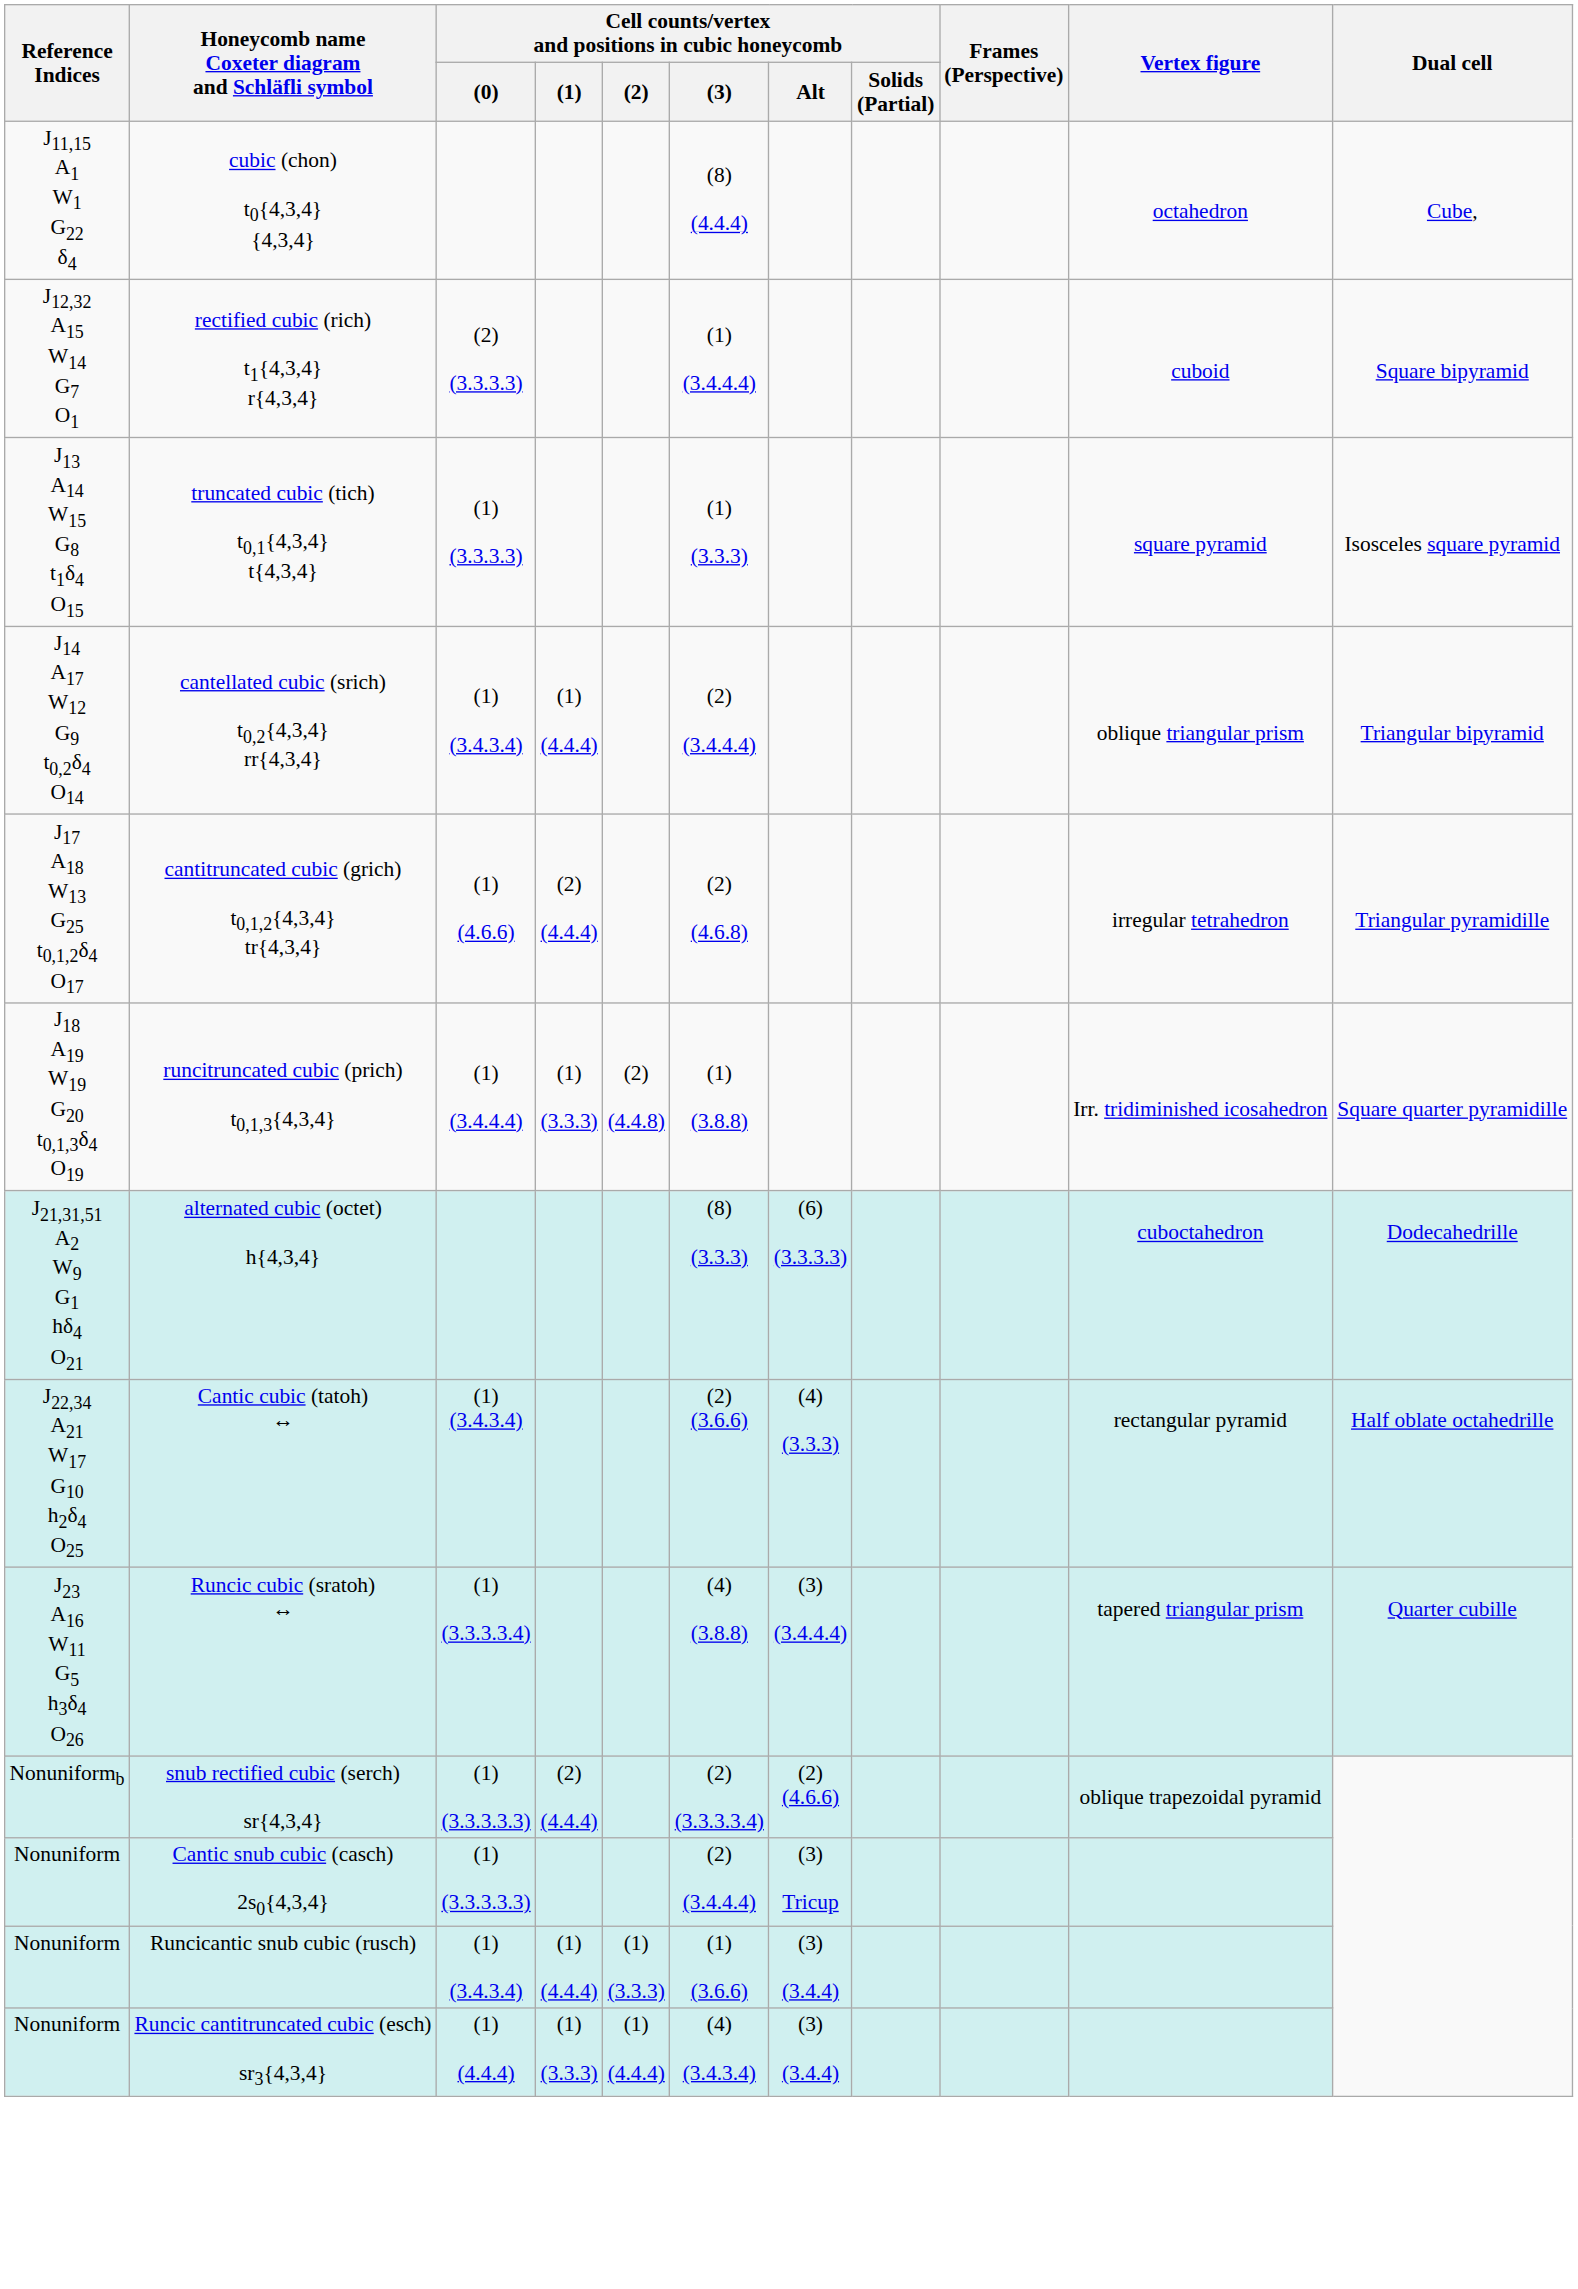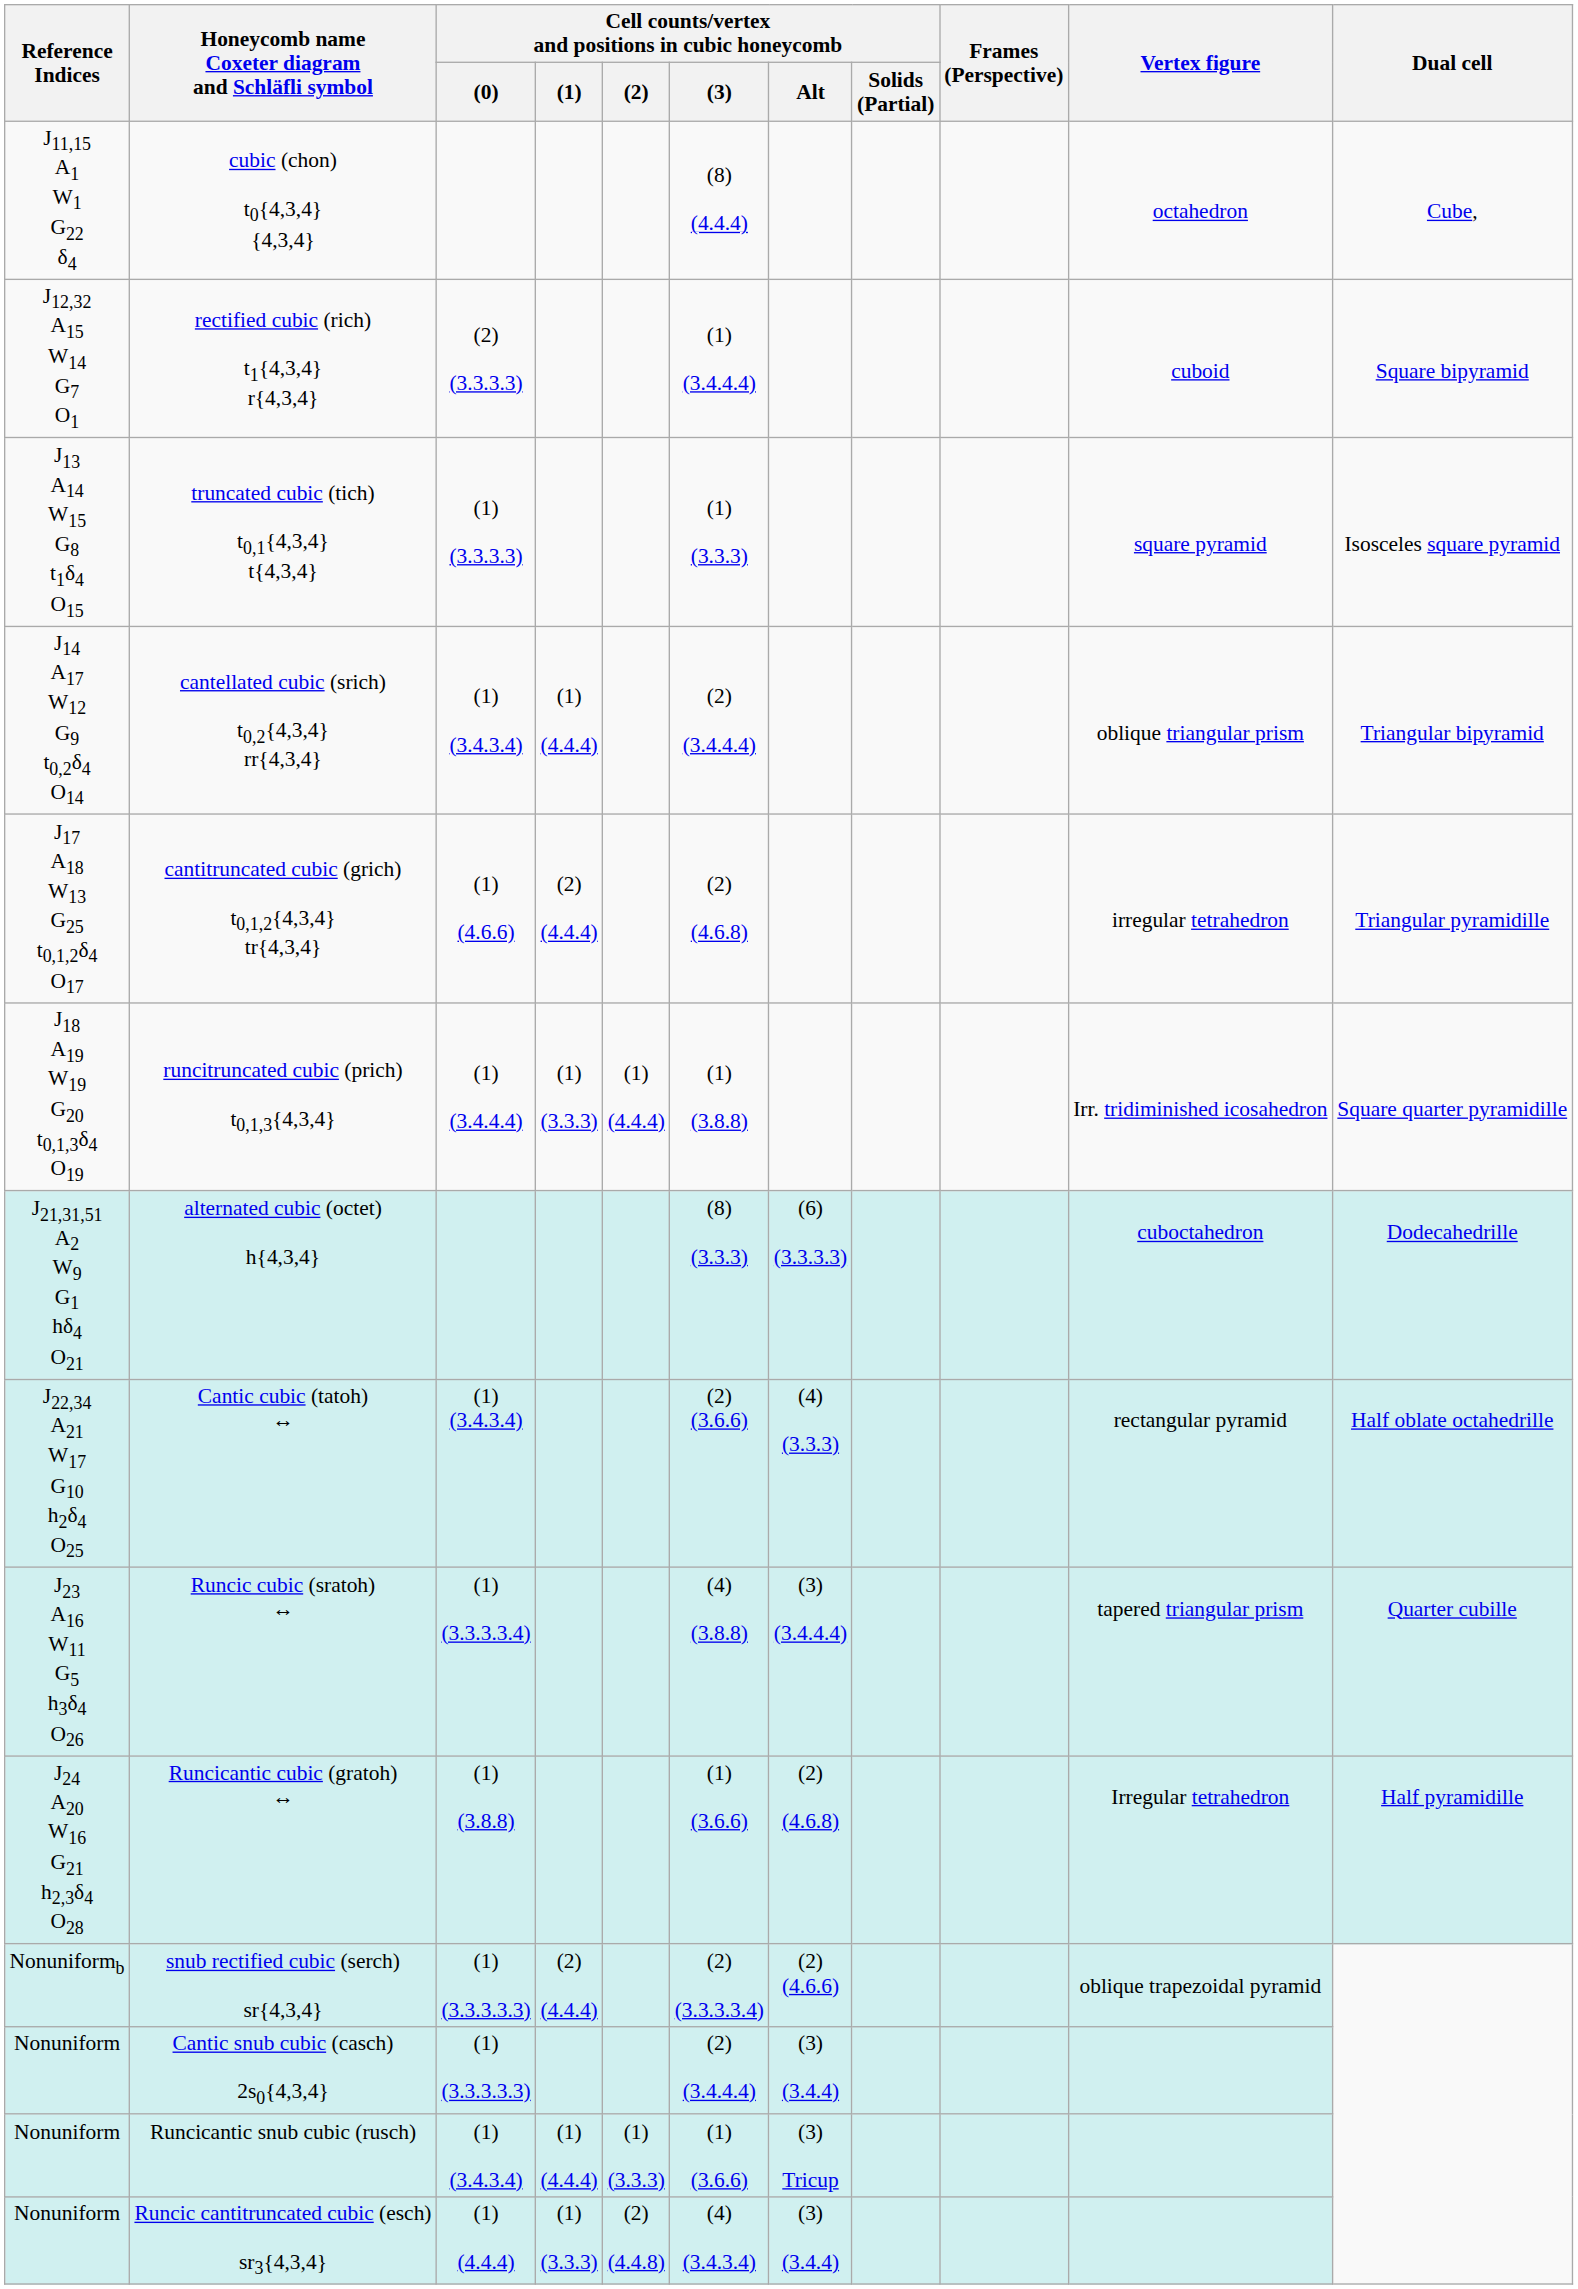runcitruncated cubic (prich) t0,1,3{4,3,4} | Cell counts/vertex and positions in cubic honeycomb / (2): (2) (4.4.8) -> (1) (4.4.4)
+ row: J24 A20 W16 G21 h2,3δ4 O28 | Runcicantic cubic (gratoh) ↔ | (1) (3.8.8) | (1) (3.6.6) | (2) (4.6.8) | Irregular tetrahedron | Half pyramidille
Cantic snub cubic (casch) 2s0{4,3,4} | Cell counts/vertex and positions in cubic honeycomb / Alt: (3) Tricup -> (3) (3.4.4)
Runcicantic snub cubic (rusch) | Cell counts/vertex and positions in cubic honeycomb / Alt: (3) (3.4.4) -> (3) Tricup
Runcic cantitruncated cubic (esch) sr3{4,3,4} | Cell counts/vertex and positions in cubic honeycomb / (2): (1) (4.4.4) -> (2) (4.4.8)
